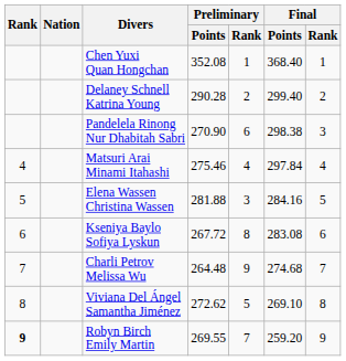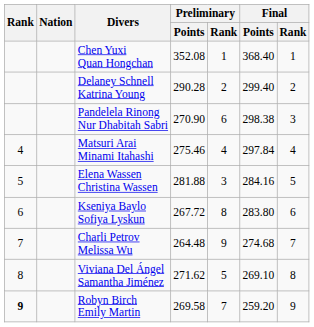Kseniya Baylo Sofiya Lyskun | Final / Points: 283.08 -> 283.80
Viviana Del Ángel Samantha Jiménez | Preliminary / Points: 272.62 -> 271.62
Robyn Birch Emily Martin | Preliminary / Points: 269.55 -> 269.58
